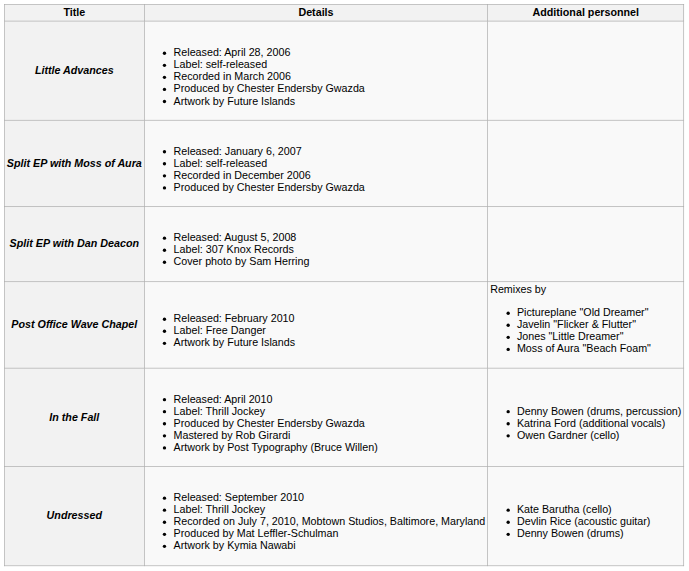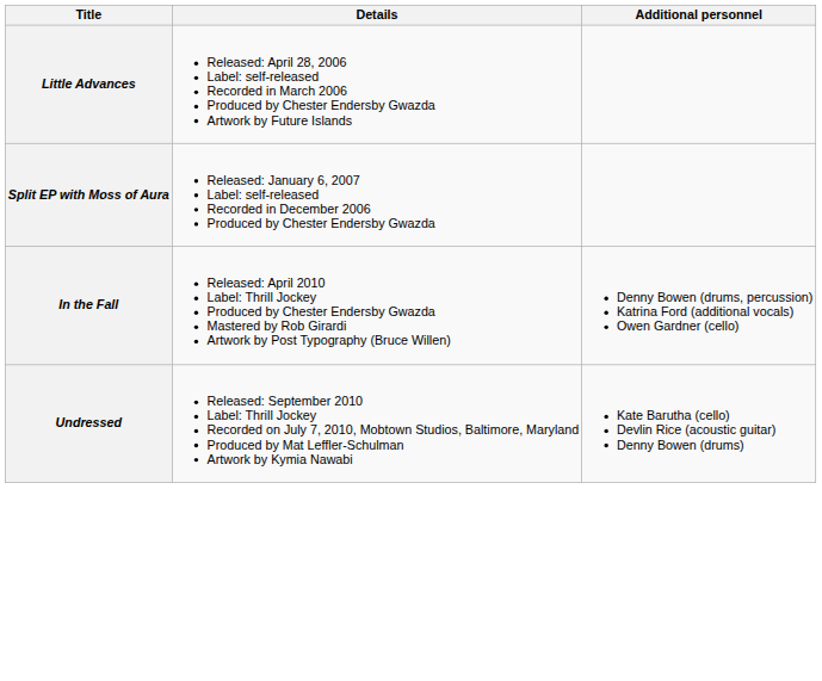- row: Split EP with Dan Deacon | Released: August 5, 2008 Label: 307 Knox Records Cover photo by Sam Herring
- row: Post Office Wave Chapel | Released: February 2010 Label: Free Danger Artwork by Future Islands | Remixes by Pictureplane "Old Dreamer" Javelin "Flicker & Flutter" Jones "Little Dreamer" Moss of Aura "Beach Foam"
